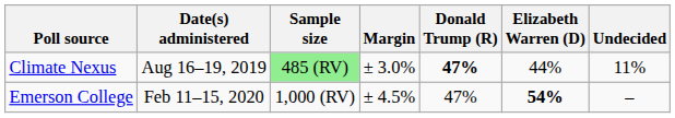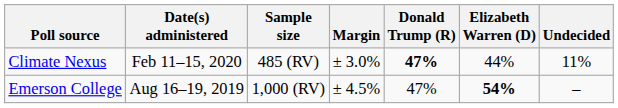Climate Nexus | Date(s) administered: Aug 16–19, 2019 -> Feb 11–15, 2020
Climate Nexus | Sample size: lightgreen background -> no background
Emerson College | Date(s) administered: Feb 11–15, 2020 -> Aug 16–19, 2019
